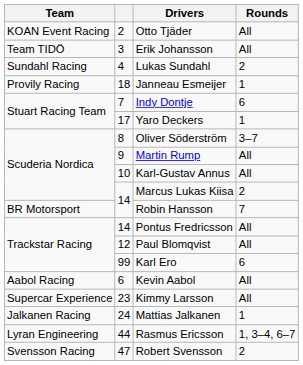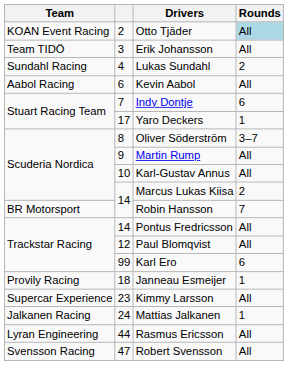Otto Tjäder | Rounds: no background -> lightblue background
rows swapped: Kevin Aabol <-> Janneau Esmeijer
Rasmus Ericsson | Rounds: 1, 3–4, 6–7 -> All
Robert Svensson | Rounds: 2 -> All
